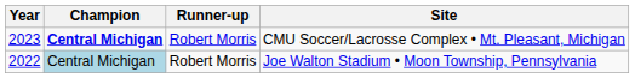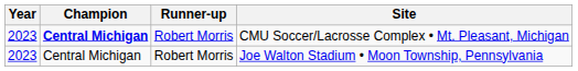Joe Walton Stadium • Moon Township, Pennsylvania | Year: 2022 -> 2023
Joe Walton Stadium • Moon Township, Pennsylvania | Champion: lightblue background -> no background
